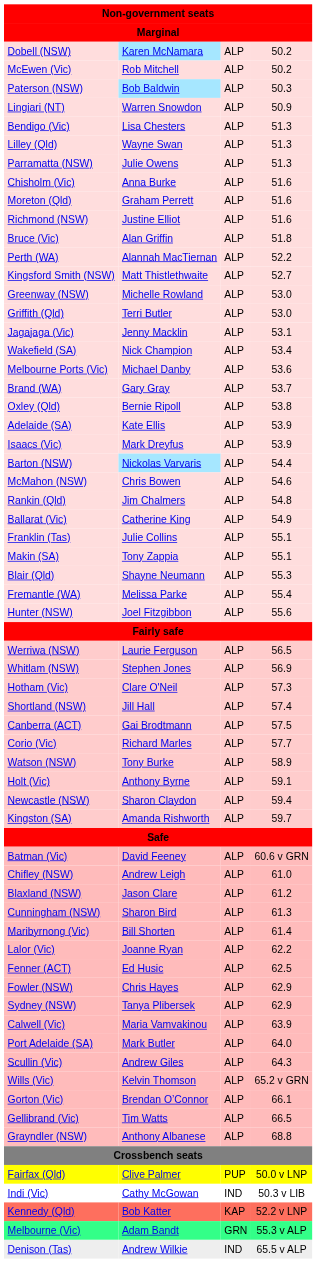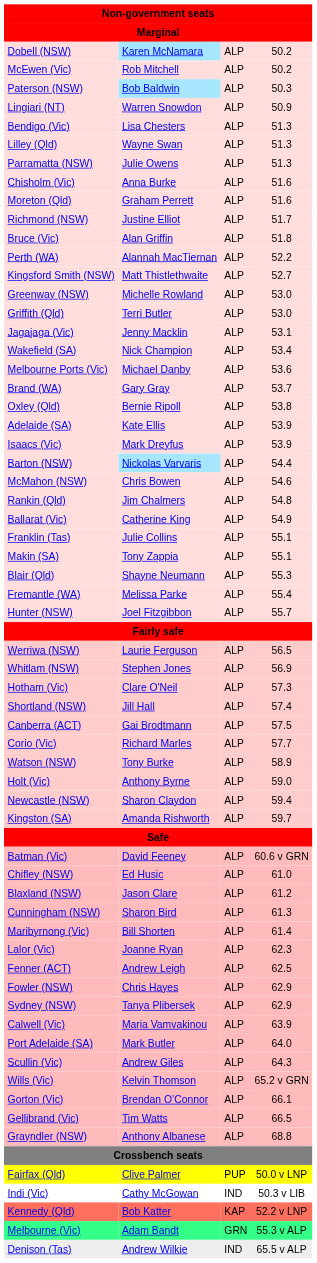Richmond (NSW) | column 4: 51.6 -> 51.7
Hunter (NSW) | column 4: 55.6 -> 55.7
Holt (Vic) | column 4: 59.1 -> 59.0
Chifley (NSW) | column 2: Andrew Leigh -> Ed Husic
Lalor (Vic) | column 4: 62.2 -> 62.3
Fenner (ACT) | column 2: Ed Husic -> Andrew Leigh
